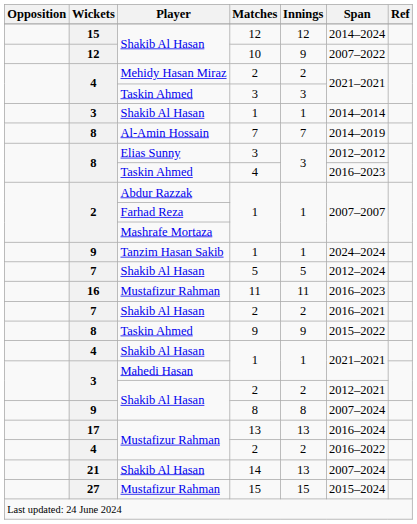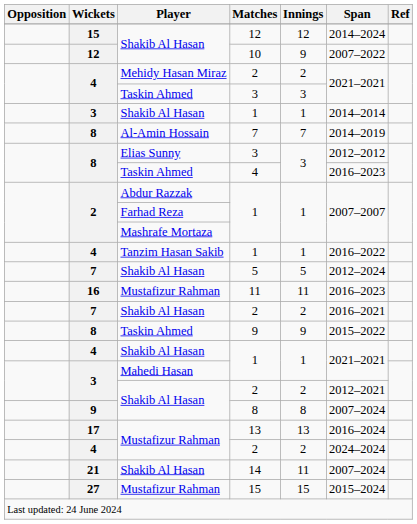Tanzim Hasan Sakib / 1 | Wickets: 9 -> 4
Tanzim Hasan Sakib / 1 | Span: 2024–2024 -> 2016–2022
Mustafizur Rahman / 2 | Span: 2016–2022 -> 2024–2024
14 | Innings: 13 -> 11
